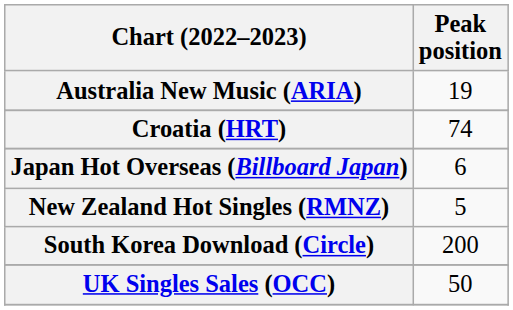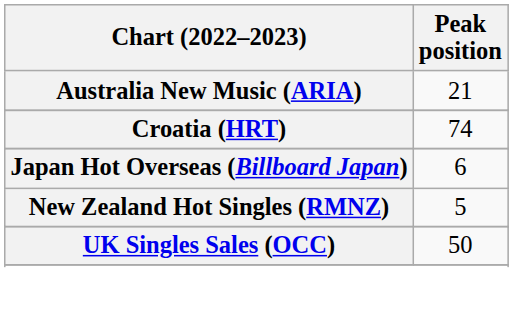Australia New Music (ARIA) | Peak position: 19 -> 21
- row: South Korea Download (Circle) | 200
